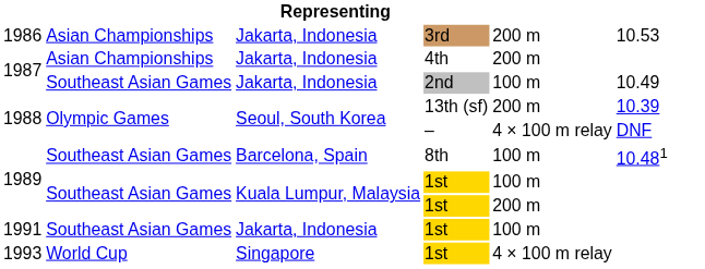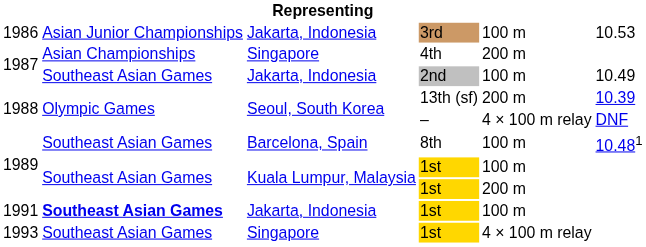3rd | column 2: Asian Championships -> Asian Junior Championships
3rd | column 5: 200 m -> 100 m
4th | column 3: Jakarta, Indonesia -> Singapore
1991 / 1st | column 2: normal -> bold
1993 / 1st | column 2: World Cup -> Southeast Asian Games
